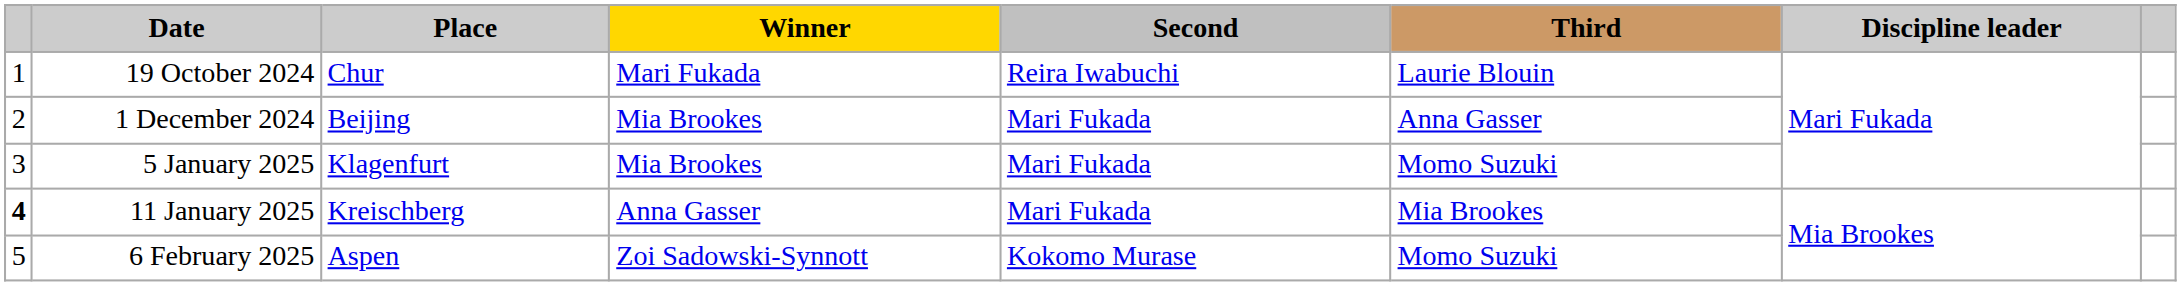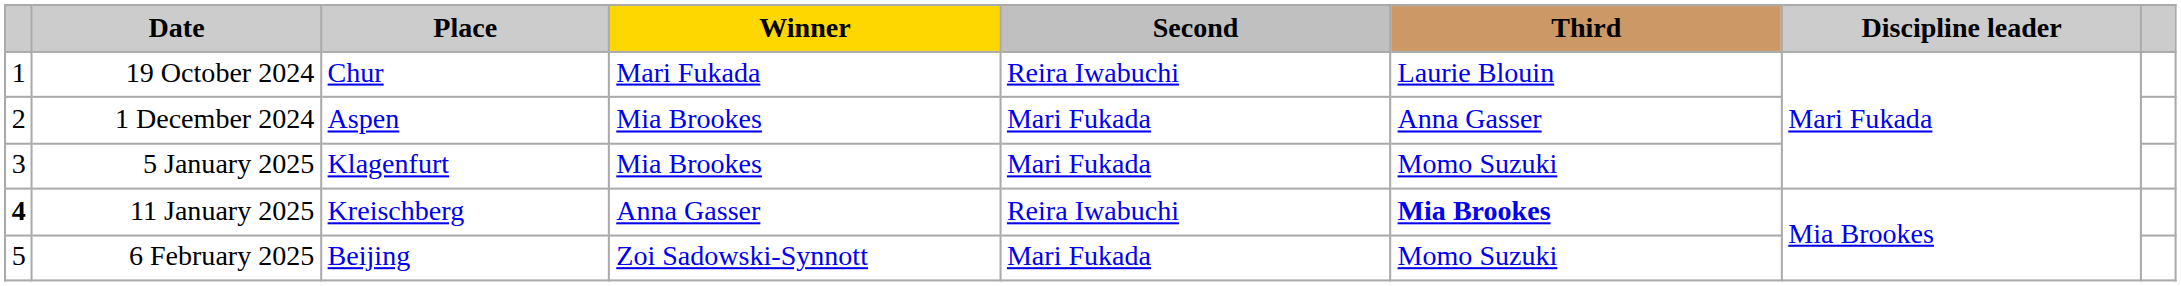1 December 2024 | Place: Beijing -> Aspen
11 January 2025 | Second: Mari Fukada -> Reira Iwabuchi
11 January 2025 | Third: normal -> bold
6 February 2025 | Place: Aspen -> Beijing
6 February 2025 | Second: Kokomo Murase -> Mari Fukada
